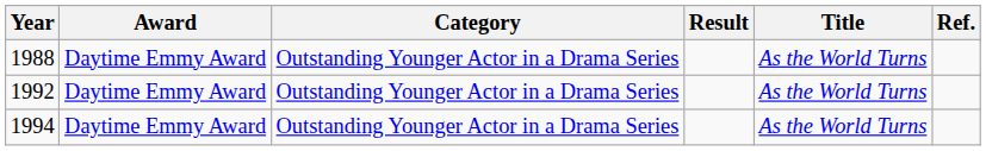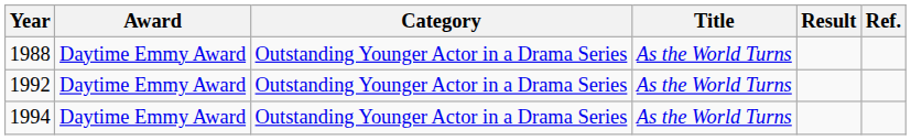columns swapped: Title <-> Result
